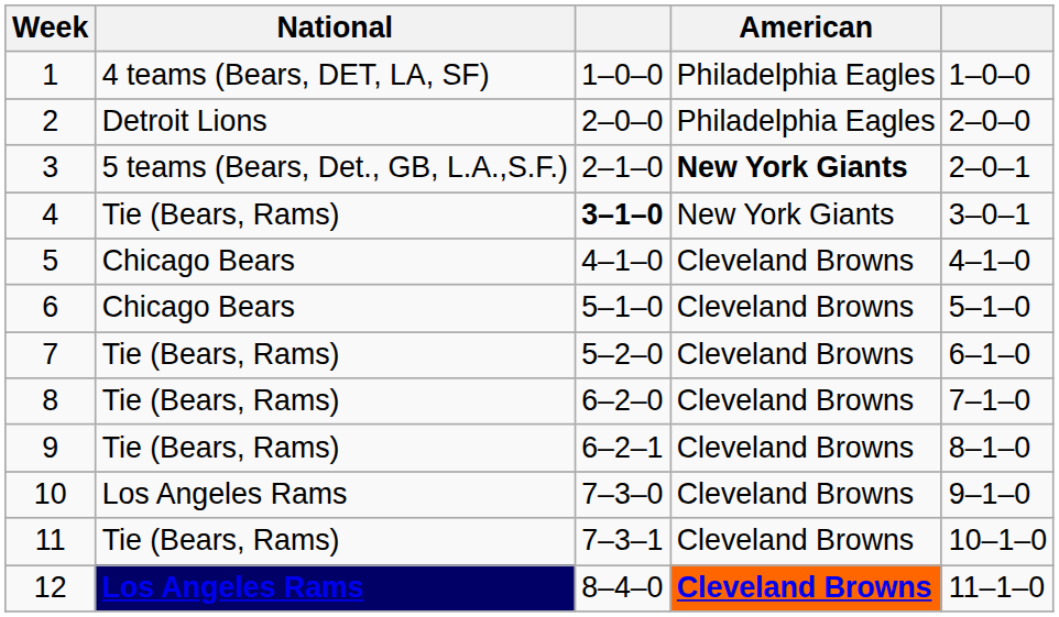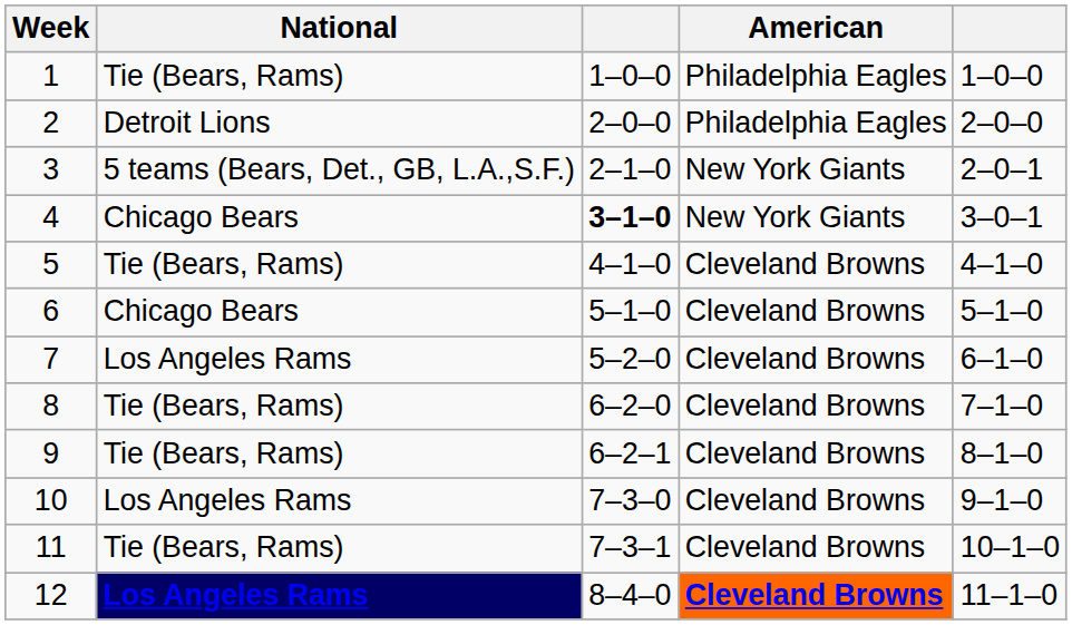1 | National: 4 teams (Bears, DET, LA, SF) -> Tie (Bears, Rams)
3 | American: bold -> normal
4 | National: Tie (Bears, Rams) -> Chicago Bears
5 | National: Chicago Bears -> Tie (Bears, Rams)
7 | National: Tie (Bears, Rams) -> Los Angeles Rams
